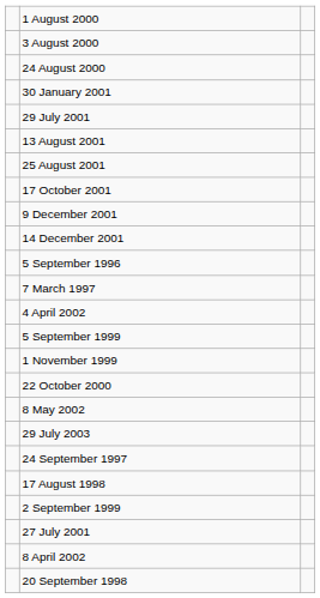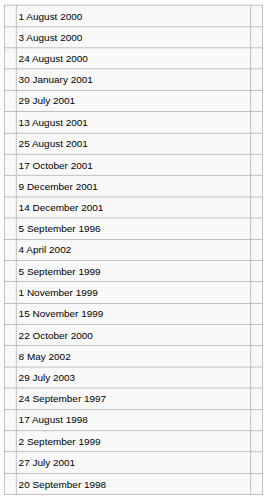- row: 7 March 1997
+ row: 15 November 1999
- row: 8 April 2002
